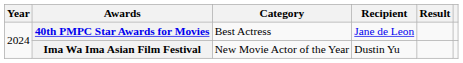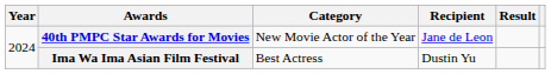40th PMPC Star Awards for Movies | Category: Best Actress -> New Movie Actor of the Year
Ima Wa Ima Asian Film Festival | Category: New Movie Actor of the Year -> Best Actress
